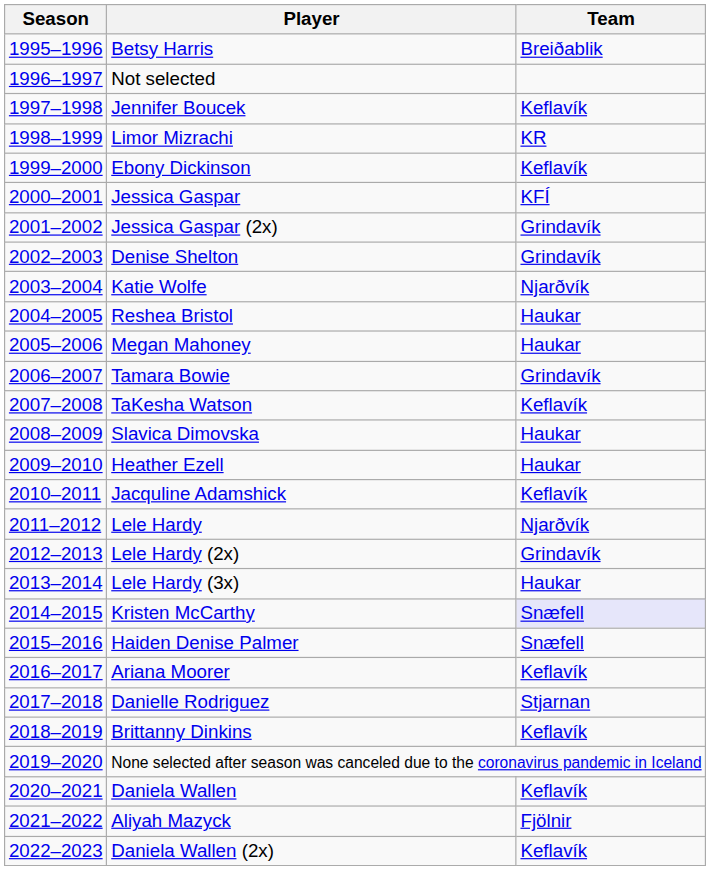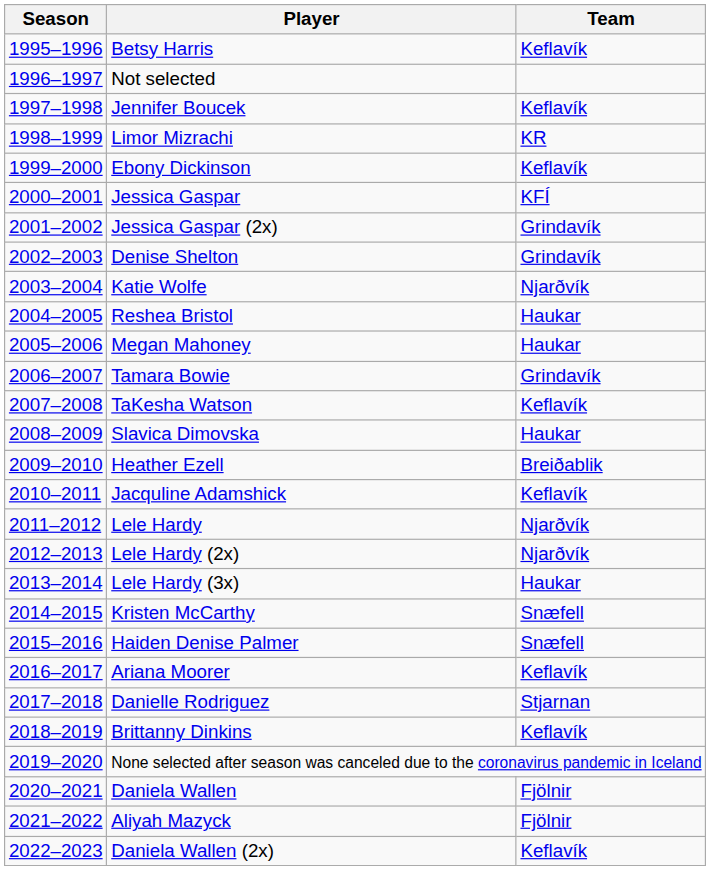Betsy Harris | Team: Breiðablik -> Keflavík
Heather Ezell | Team: Haukar -> Breiðablik
Lele Hardy (2x) | Team: Grindavík -> Njarðvík
Kristen McCarthy | Team: lavender background -> no background
Daniela Wallen | Team: Keflavík -> Fjölnir
